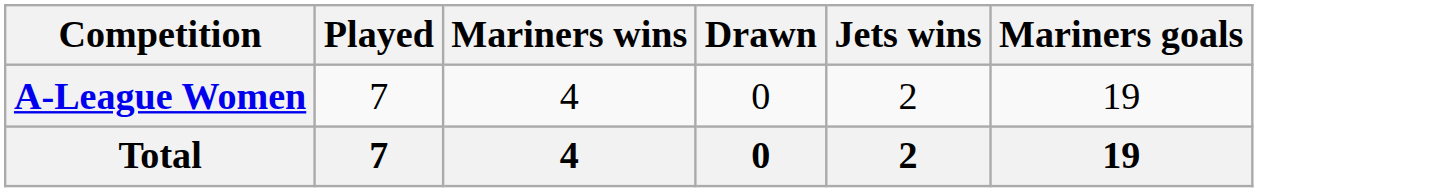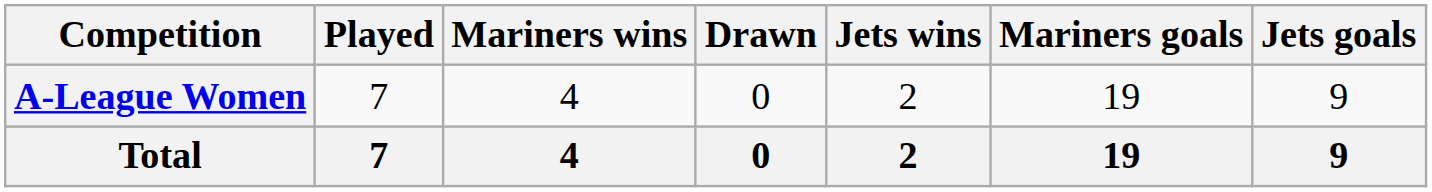+ column: Jets goals | 9 | 9
